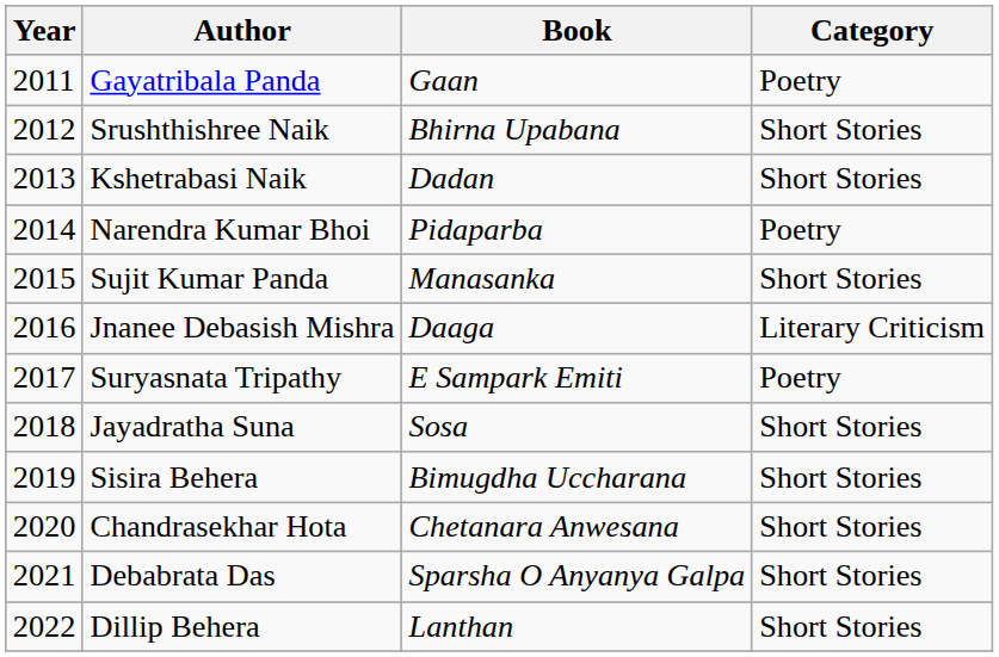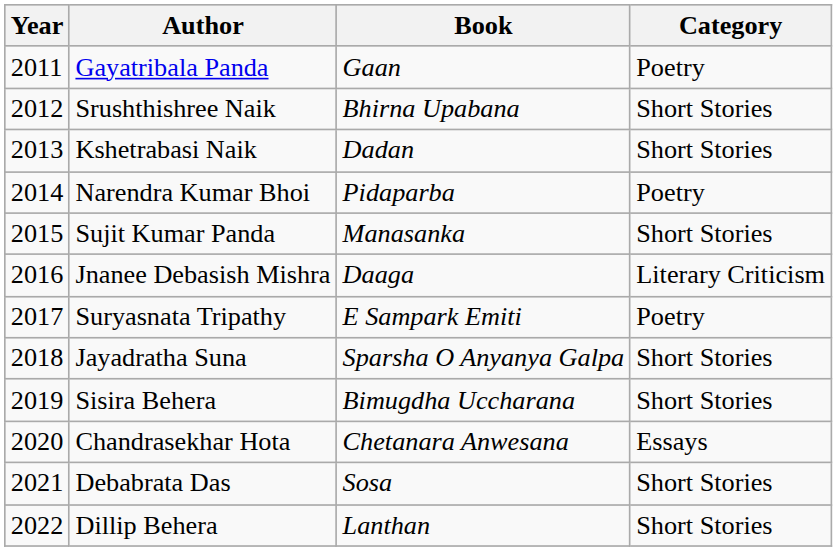Jayadratha Suna | Book: Sosa -> Sparsha O Anyanya Galpa
Chandrasekhar Hota | Category: Short Stories -> Essays
Debabrata Das | Book: Sparsha O Anyanya Galpa -> Sosa
